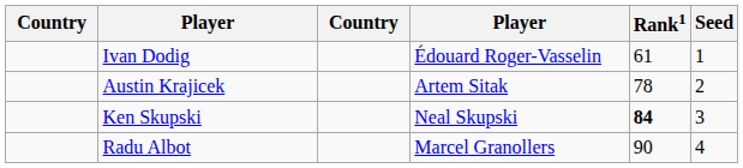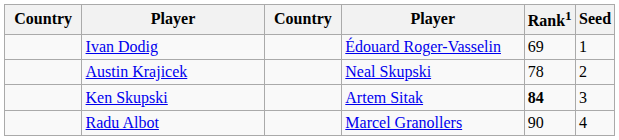Ivan Dodig | Rank1: 61 -> 69
Austin Krajicek | column 4: Artem Sitak -> Neal Skupski
Ken Skupski | column 4: Neal Skupski -> Artem Sitak
